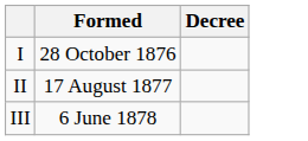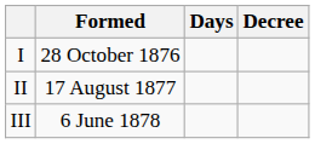+ column: Days
